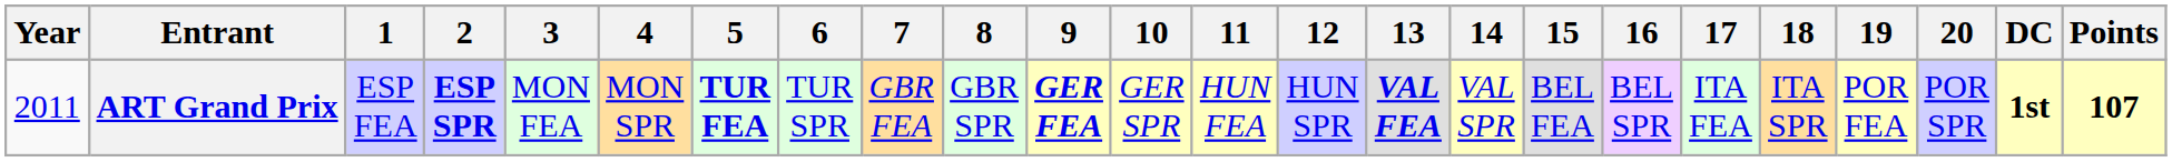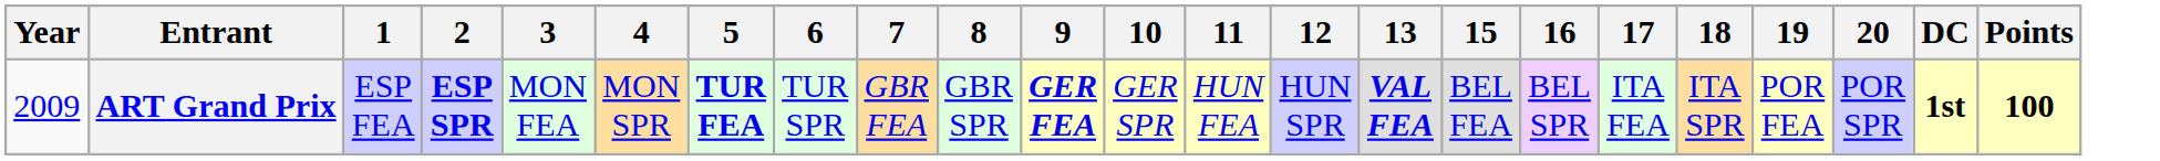- column: 14 | VAL SPR
ART Grand Prix | Year: 2011 -> 2009
ART Grand Prix | Points: 107 -> 100
